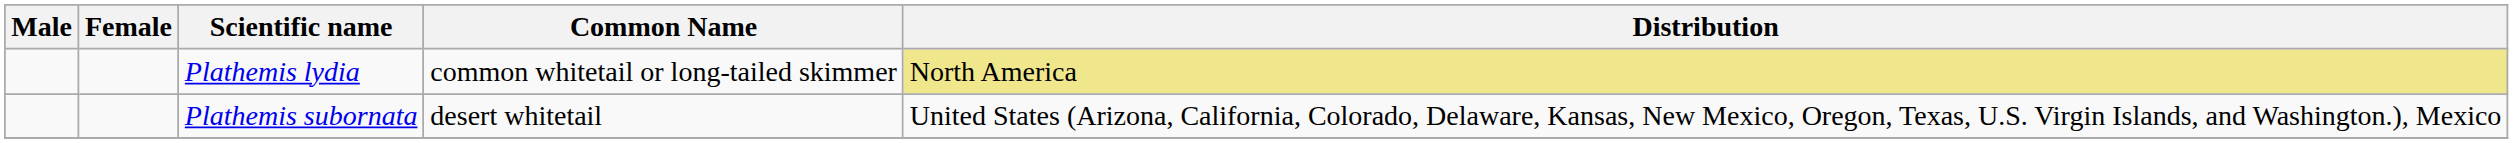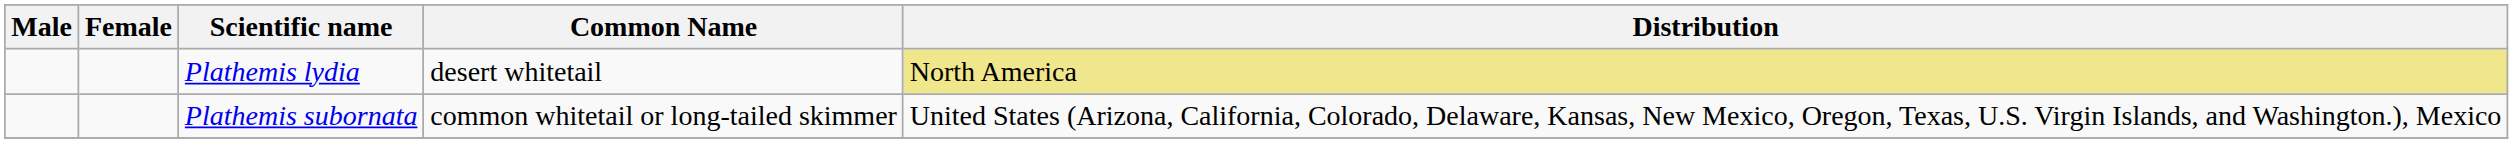Plathemis lydia | Common Name: common whitetail or long-tailed skimmer -> desert whitetail
Plathemis subornata | Common Name: desert whitetail -> common whitetail or long-tailed skimmer
